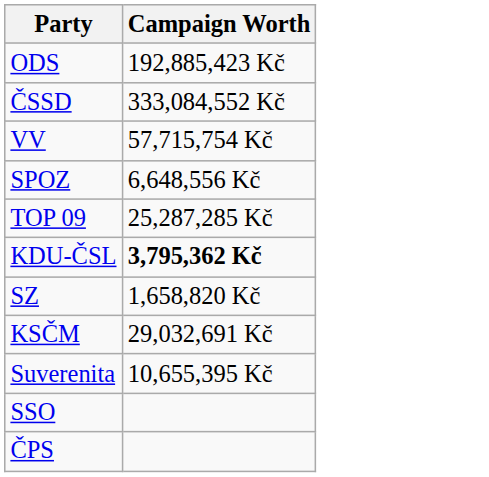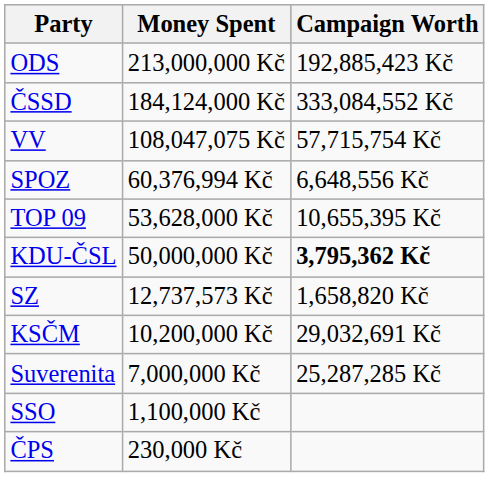+ column: Money Spent | 213,000,000 Kč | 184,124,000 Kč | 108,047,075 Kč | 60,376,994 Kč | 53,628,000 Kč | 50,000,000 Kč | 12,737,573 Kč | 10,200,000 Kč | 7,000,000 Kč | 1,100,000 Kč | 230,000 Kč
TOP 09 | Campaign Worth: 25,287,285 Kč -> 10,655,395 Kč
Suverenita | Campaign Worth: 10,655,395 Kč -> 25,287,285 Kč
